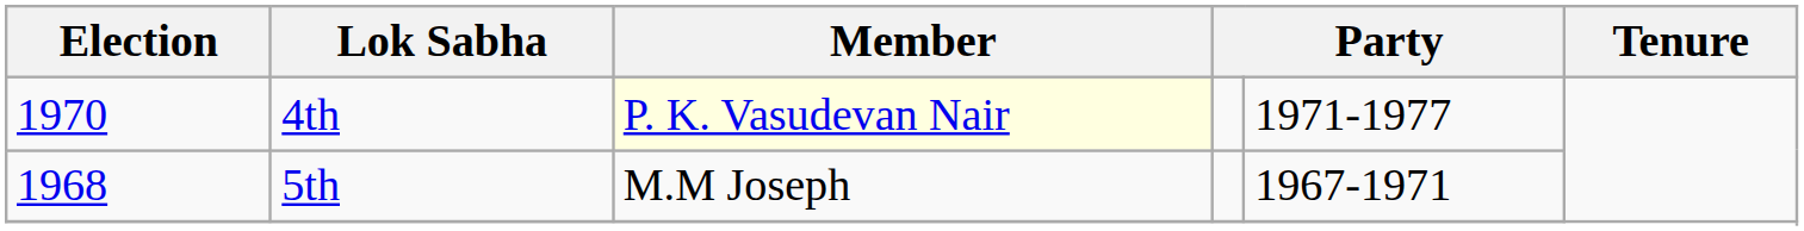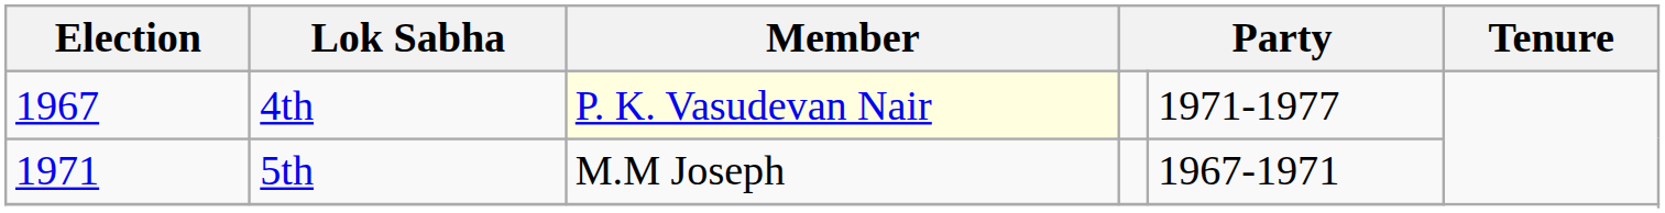4th | Election: 1970 -> 1967
5th | Election: 1968 -> 1971
